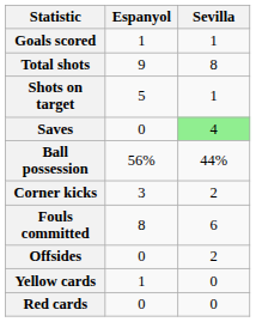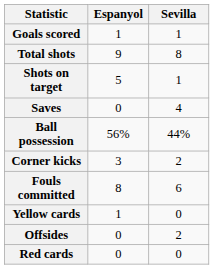Saves | Sevilla: lightgreen background -> no background
rows swapped: Offsides <-> Yellow cards
